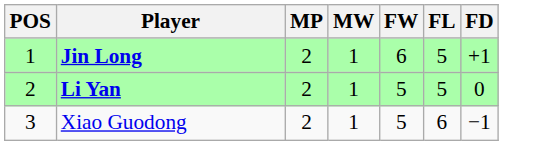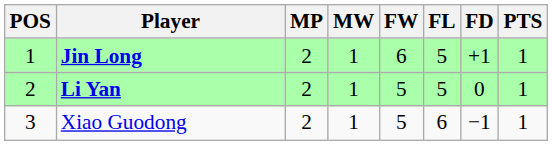+ column: PTS | 1 | 1 | 1
